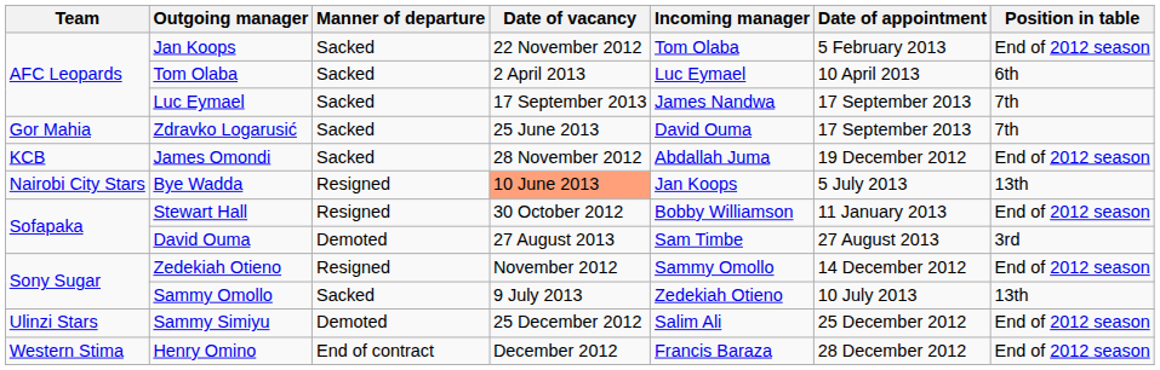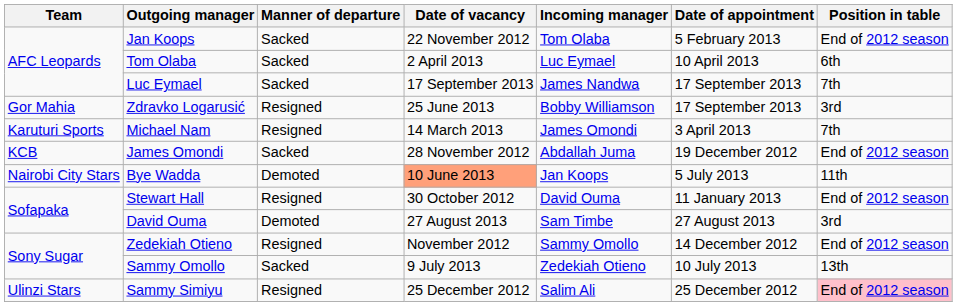Zdravko Logarusić | Manner of departure: Sacked -> Resigned
Zdravko Logarusić | Incoming manager: David Ouma -> Bobby Williamson
Zdravko Logarusić | Position in table: 7th -> 3rd
+ row: Karuturi Sports | Michael Nam | Resigned | 14 March 2013 | James Omondi | 3 April 2013 | 7th
Bye Wadda | Manner of departure: Resigned -> Demoted
Bye Wadda | Position in table: 13th -> 11th
Stewart Hall | Incoming manager: Bobby Williamson -> David Ouma
Sammy Simiyu | Manner of departure: Demoted -> Resigned
Sammy Simiyu | Position in table: no background -> pink background
- row: Western Stima | Henry Omino | End of contract | December 2012 | Francis Baraza | 28 December 2012 | End of 2012 season
